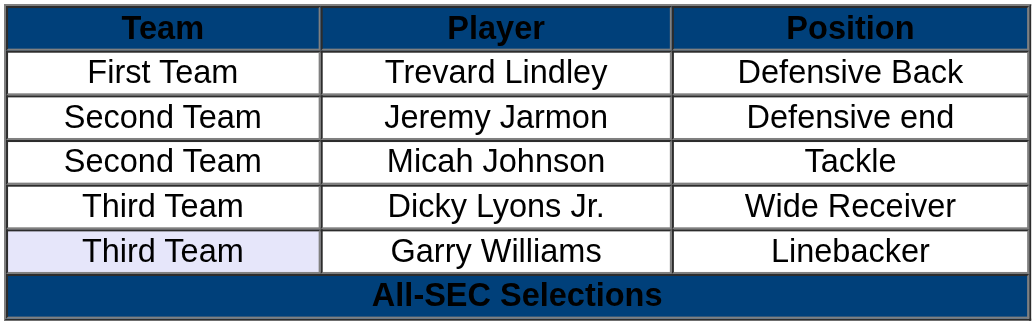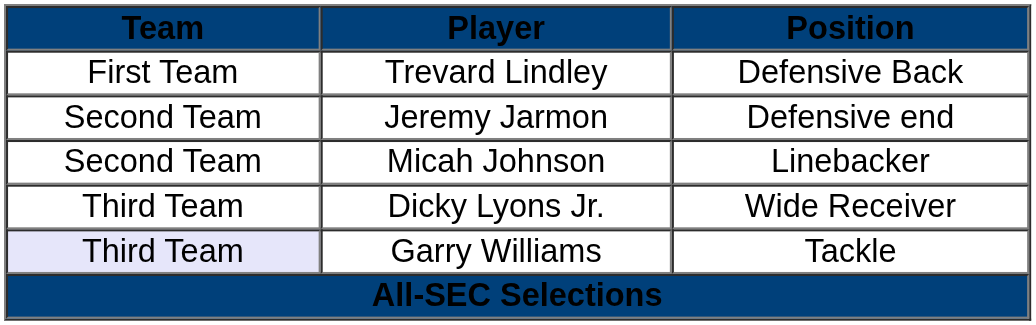Micah Johnson | Position: Tackle -> Linebacker
Garry Williams | Position: Linebacker -> Tackle
